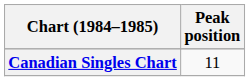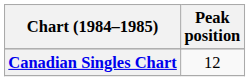Canadian Singles Chart | Peak position: 11 -> 12
